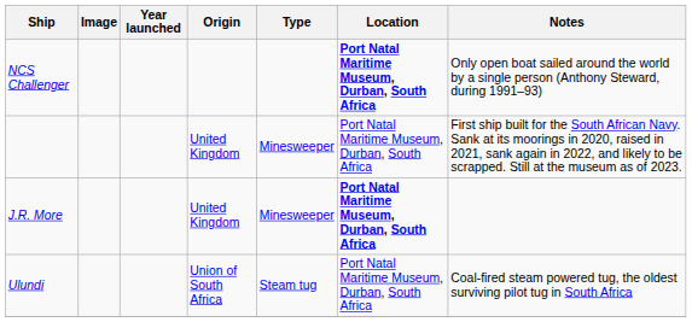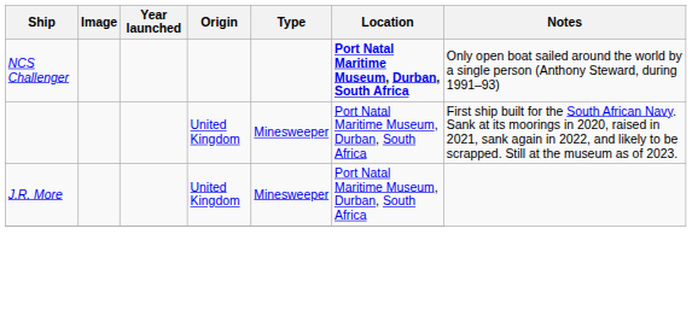J.R. More | Location: bold -> normal
- row: Ulundi | Union of South Africa | Steam tug | Port Natal Maritime Museum, Durban, South Africa | Coal-fired steam powered tug, the oldest surviving pilot tug in South Africa
